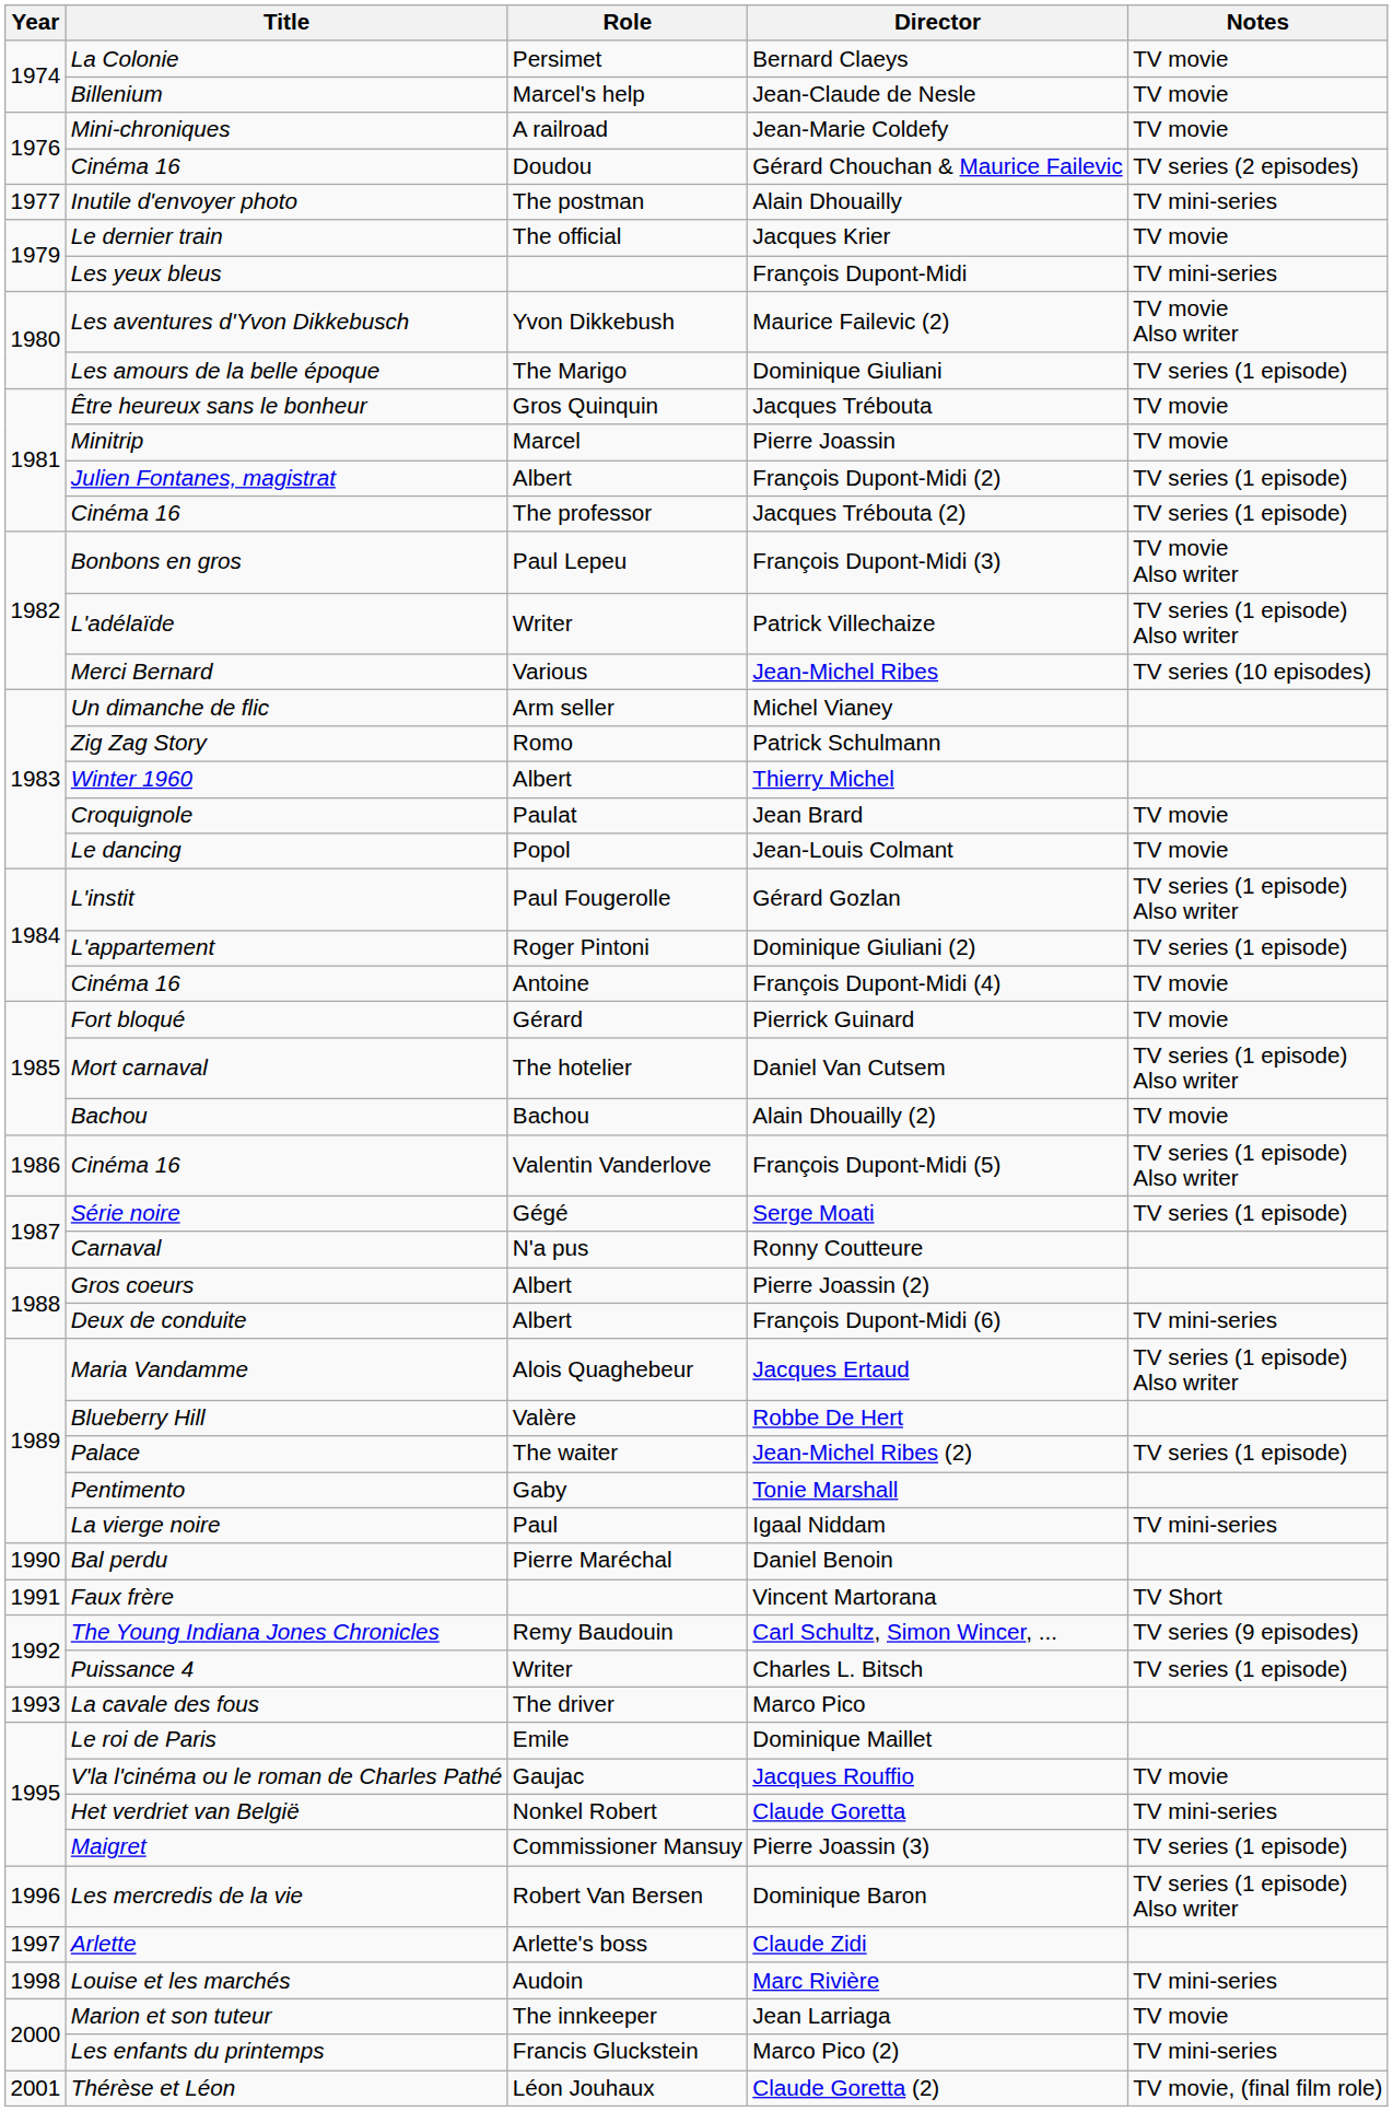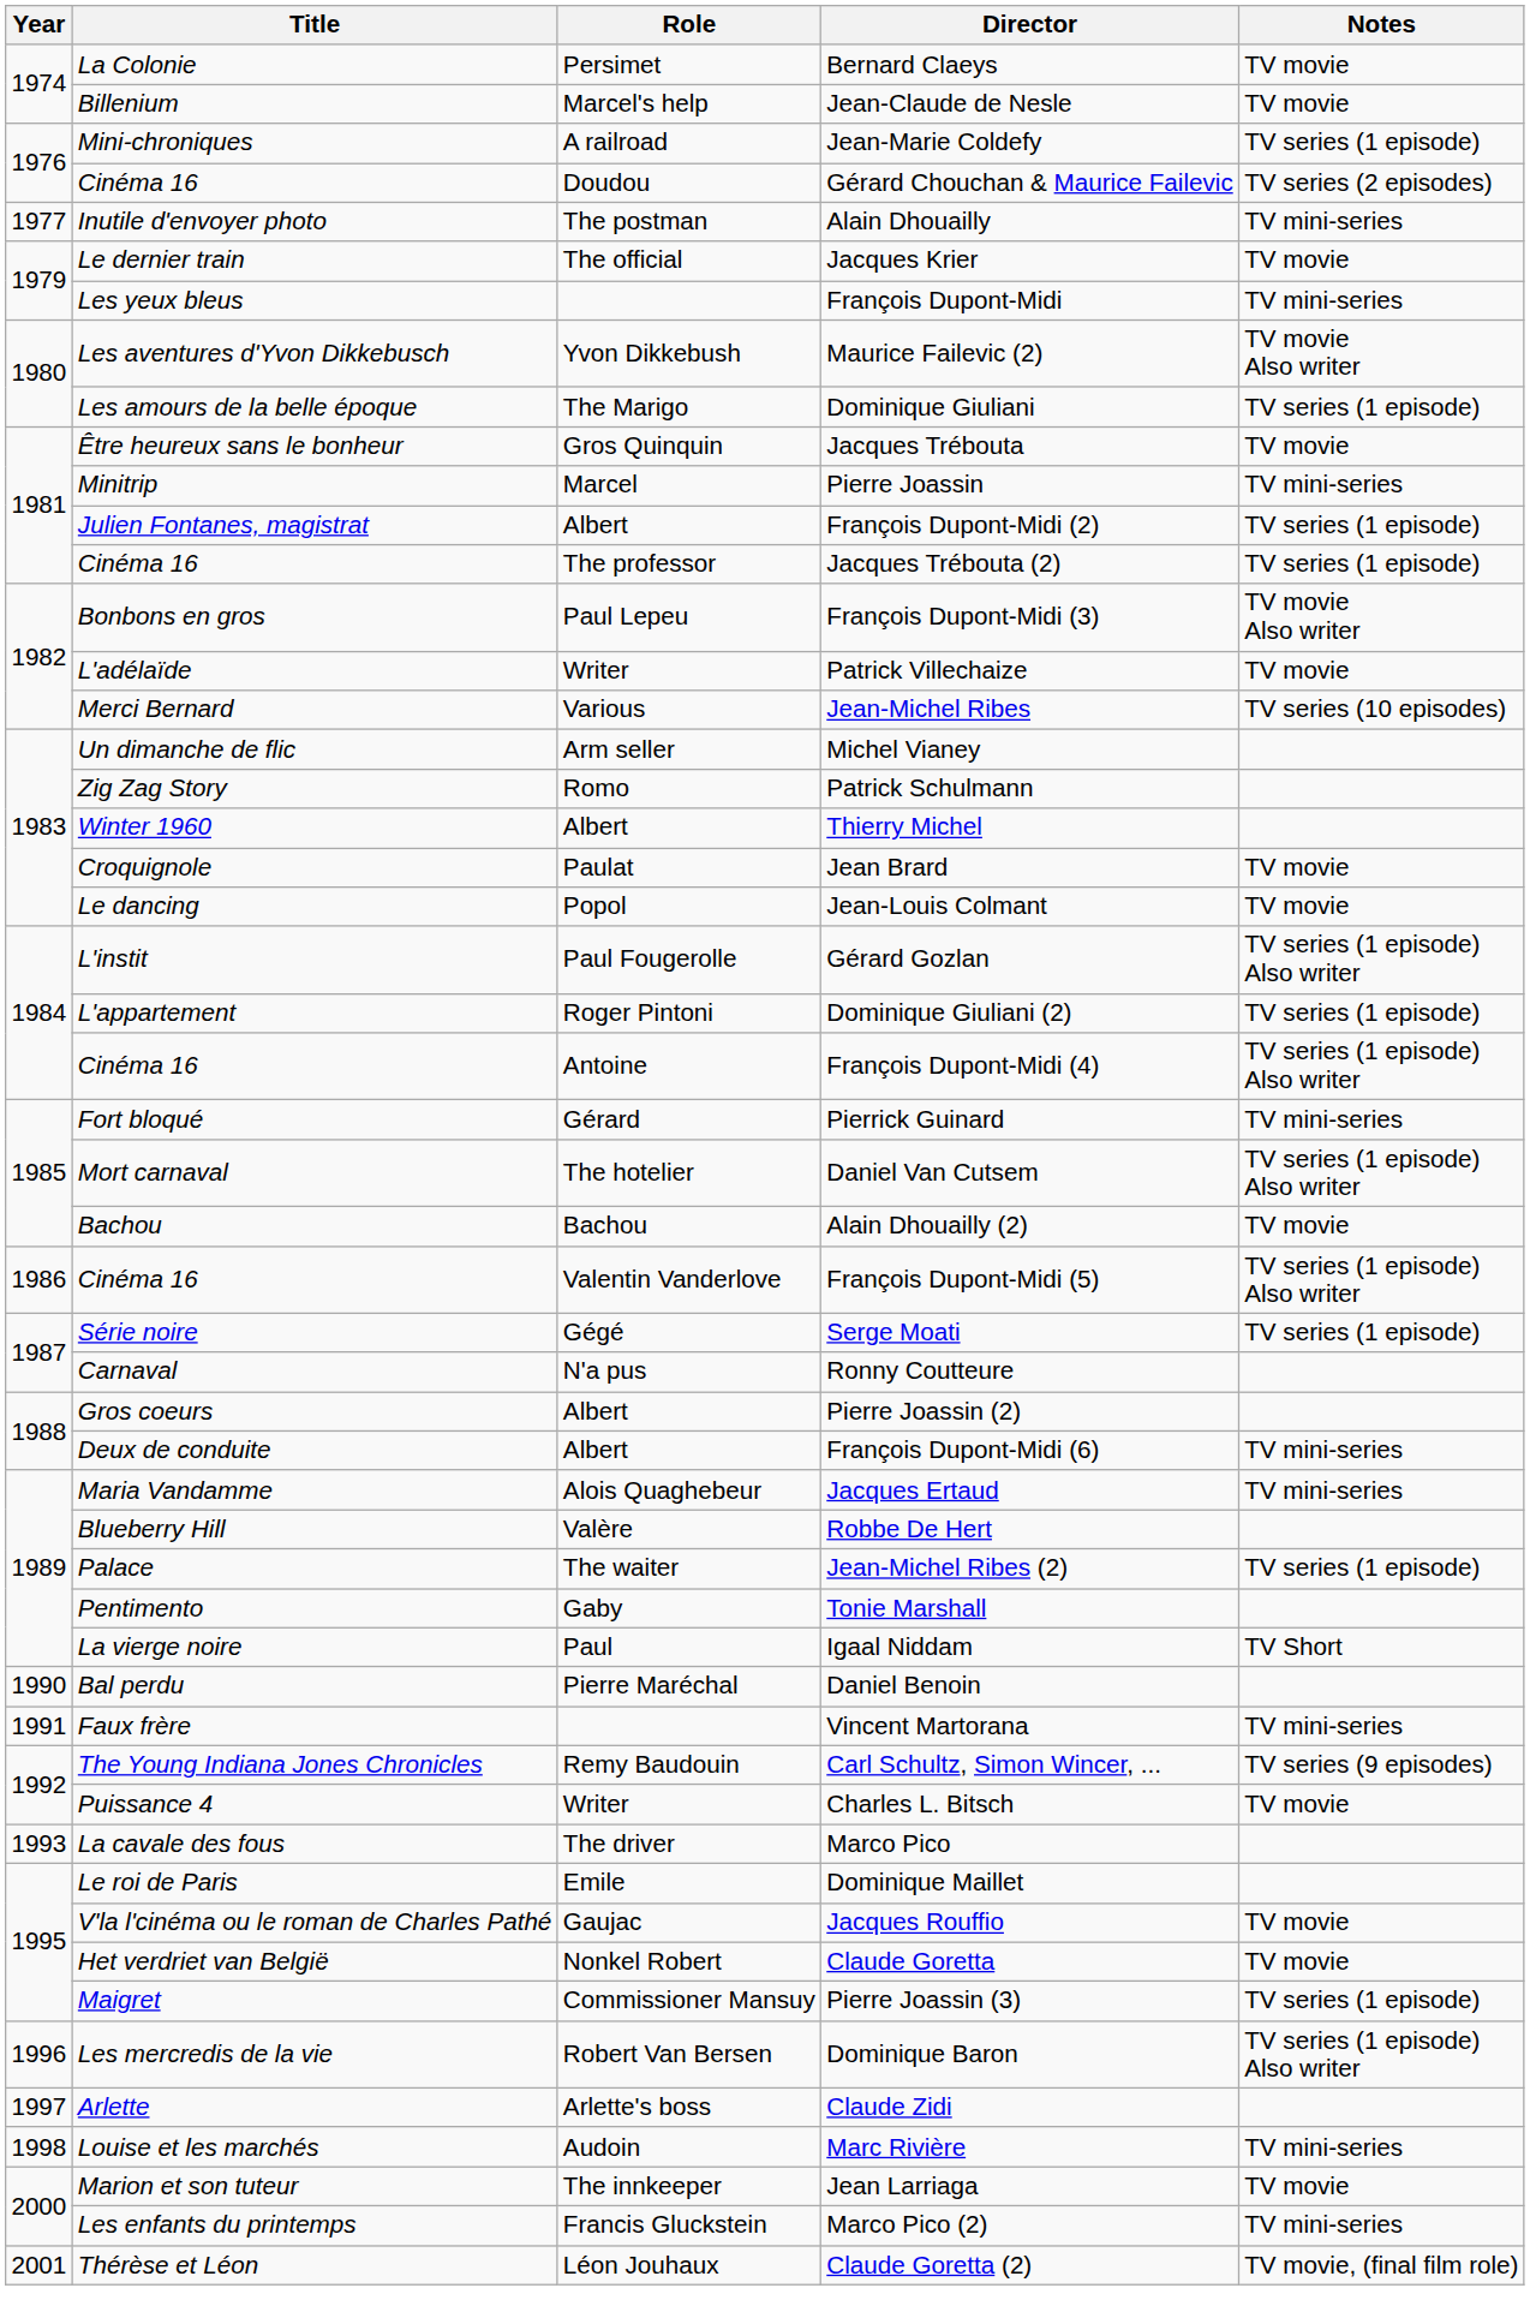Jean-Marie Coldefy | Notes: TV movie -> TV series (1 episode)
Pierre Joassin | Notes: TV movie -> TV mini-series
Patrick Villechaize | Notes: TV series (1 episode) Also writer -> TV movie
François Dupont-Midi (4) | Notes: TV movie -> TV series (1 episode) Also writer
Pierrick Guinard | Notes: TV movie -> TV mini-series
Jacques Ertaud | Notes: TV series (1 episode) Also writer -> TV mini-series
Igaal Niddam | Notes: TV mini-series -> TV Short
Vincent Martorana | Notes: TV Short -> TV mini-series
Charles L. Bitsch | Notes: TV series (1 episode) -> TV movie
Claude Goretta | Notes: TV mini-series -> TV movie
